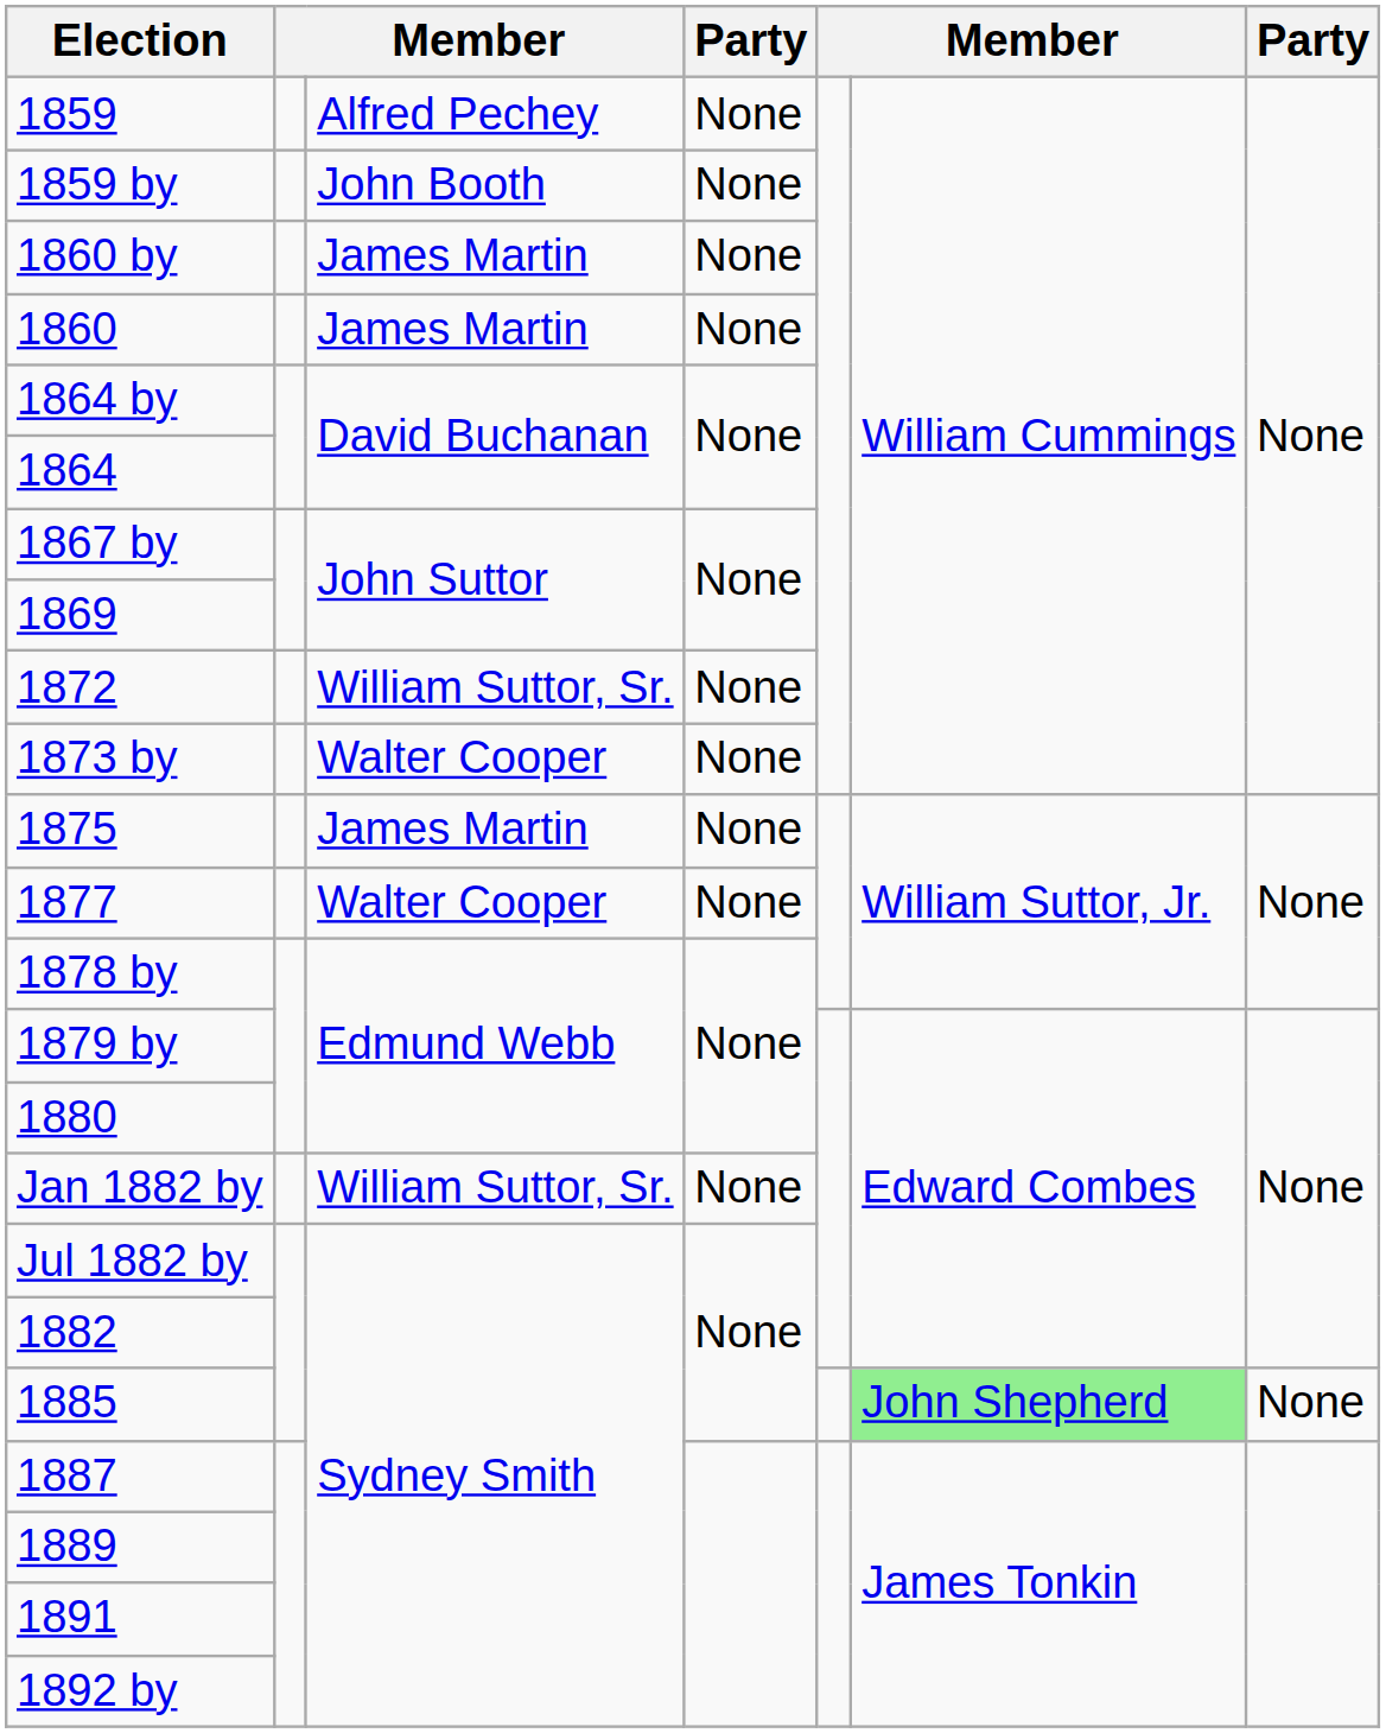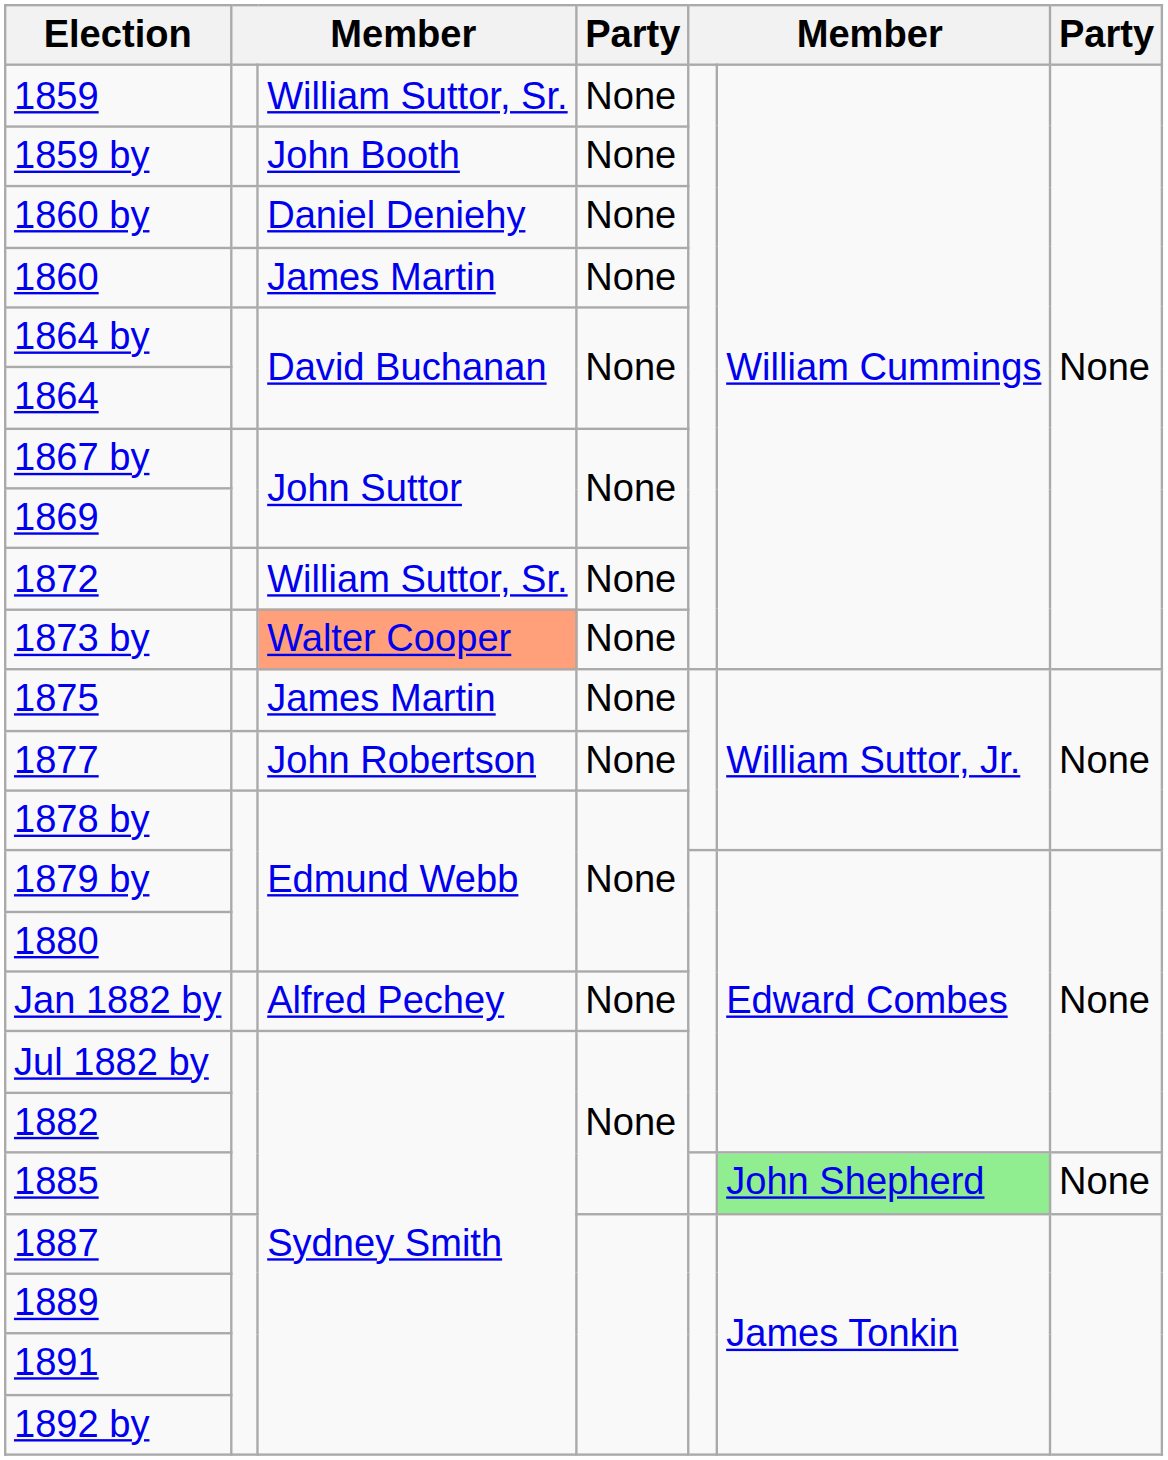1859 | column 3: Alfred Pechey -> William Suttor, Sr.
1860 by | column 3: James Martin -> Daniel Deniehy
1873 by | column 3: no background -> lightsalmon background
1877 | column 3: Walter Cooper -> John Robertson
Jan 1882 by | column 3: William Suttor, Sr. -> Alfred Pechey
